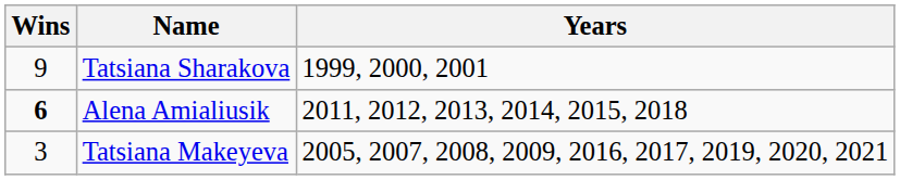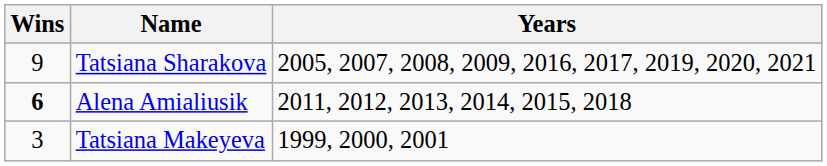Tatsiana Sharakova | Years: 1999, 2000, 2001 -> 2005, 2007, 2008, 2009, 2016, 2017, 2019, 2020, 2021
Tatsiana Makeyeva | Years: 2005, 2007, 2008, 2009, 2016, 2017, 2019, 2020, 2021 -> 1999, 2000, 2001
